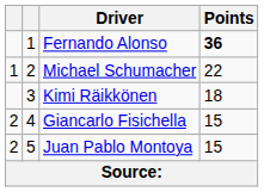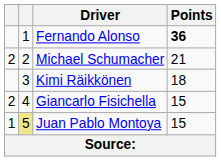Michael Schumacher | column 1: 1 -> 2
Michael Schumacher | Points: 22 -> 21
Juan Pablo Montoya | column 1: 2 -> 1
Juan Pablo Montoya | column 2: no background -> khaki background
